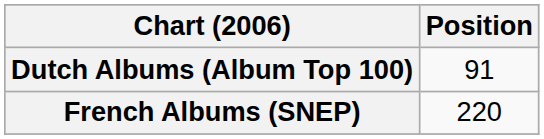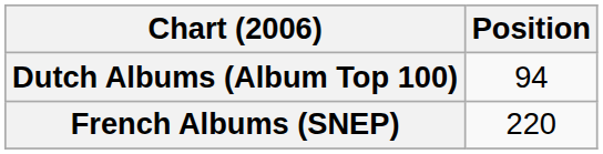Dutch Albums (Album Top 100) | Position: 91 -> 94
